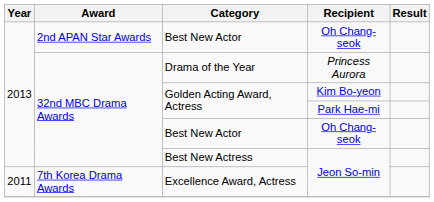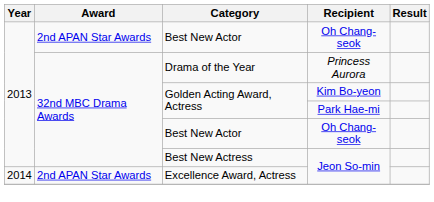Excellence Award, Actress | Year: 2011 -> 2014
Excellence Award, Actress | Award: 7th Korea Drama Awards -> 2nd APAN Star Awards
